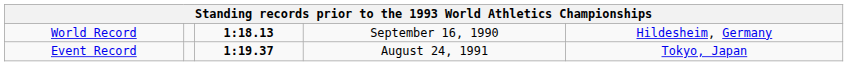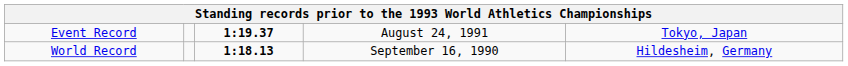rows swapped: World Record <-> Event Record
